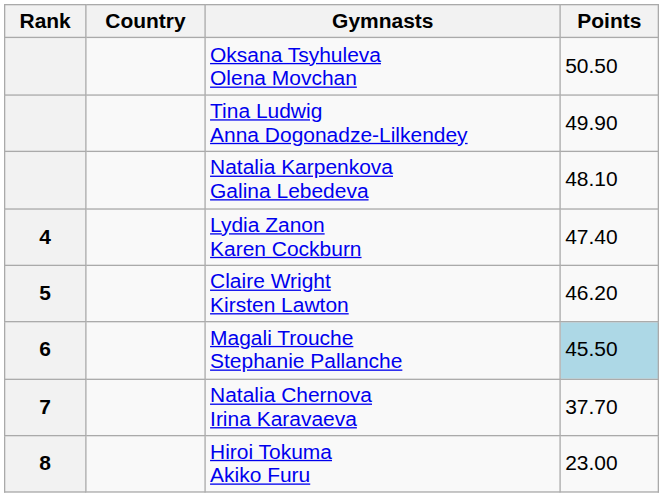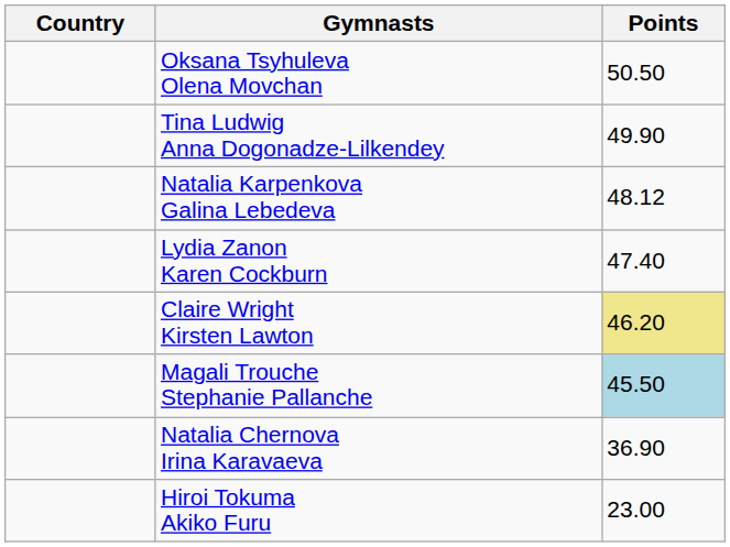- column: Rank | 4 | 5 | 6 | 7 | 8
Natalia Karpenkova Galina Lebedeva | Points: 48.10 -> 48.12
Claire Wright Kirsten Lawton | Points: no background -> khaki background
Natalia Chernova Irina Karavaeva | Points: 37.70 -> 36.90
